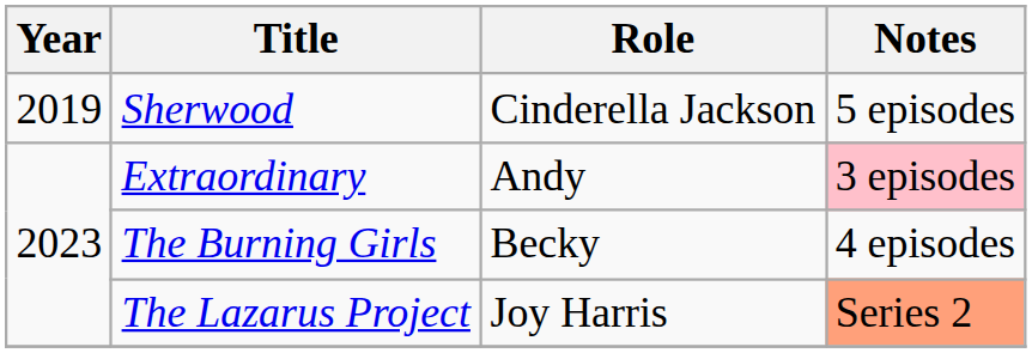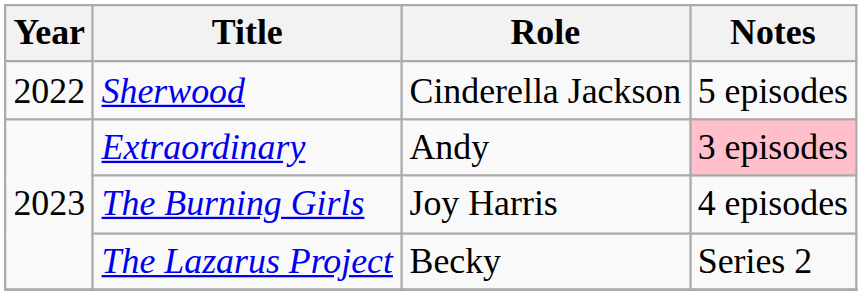Sherwood | Year: 2019 -> 2022
The Burning Girls | Role: Becky -> Joy Harris
The Lazarus Project | Role: Joy Harris -> Becky
The Lazarus Project | Notes: lightsalmon background -> no background
